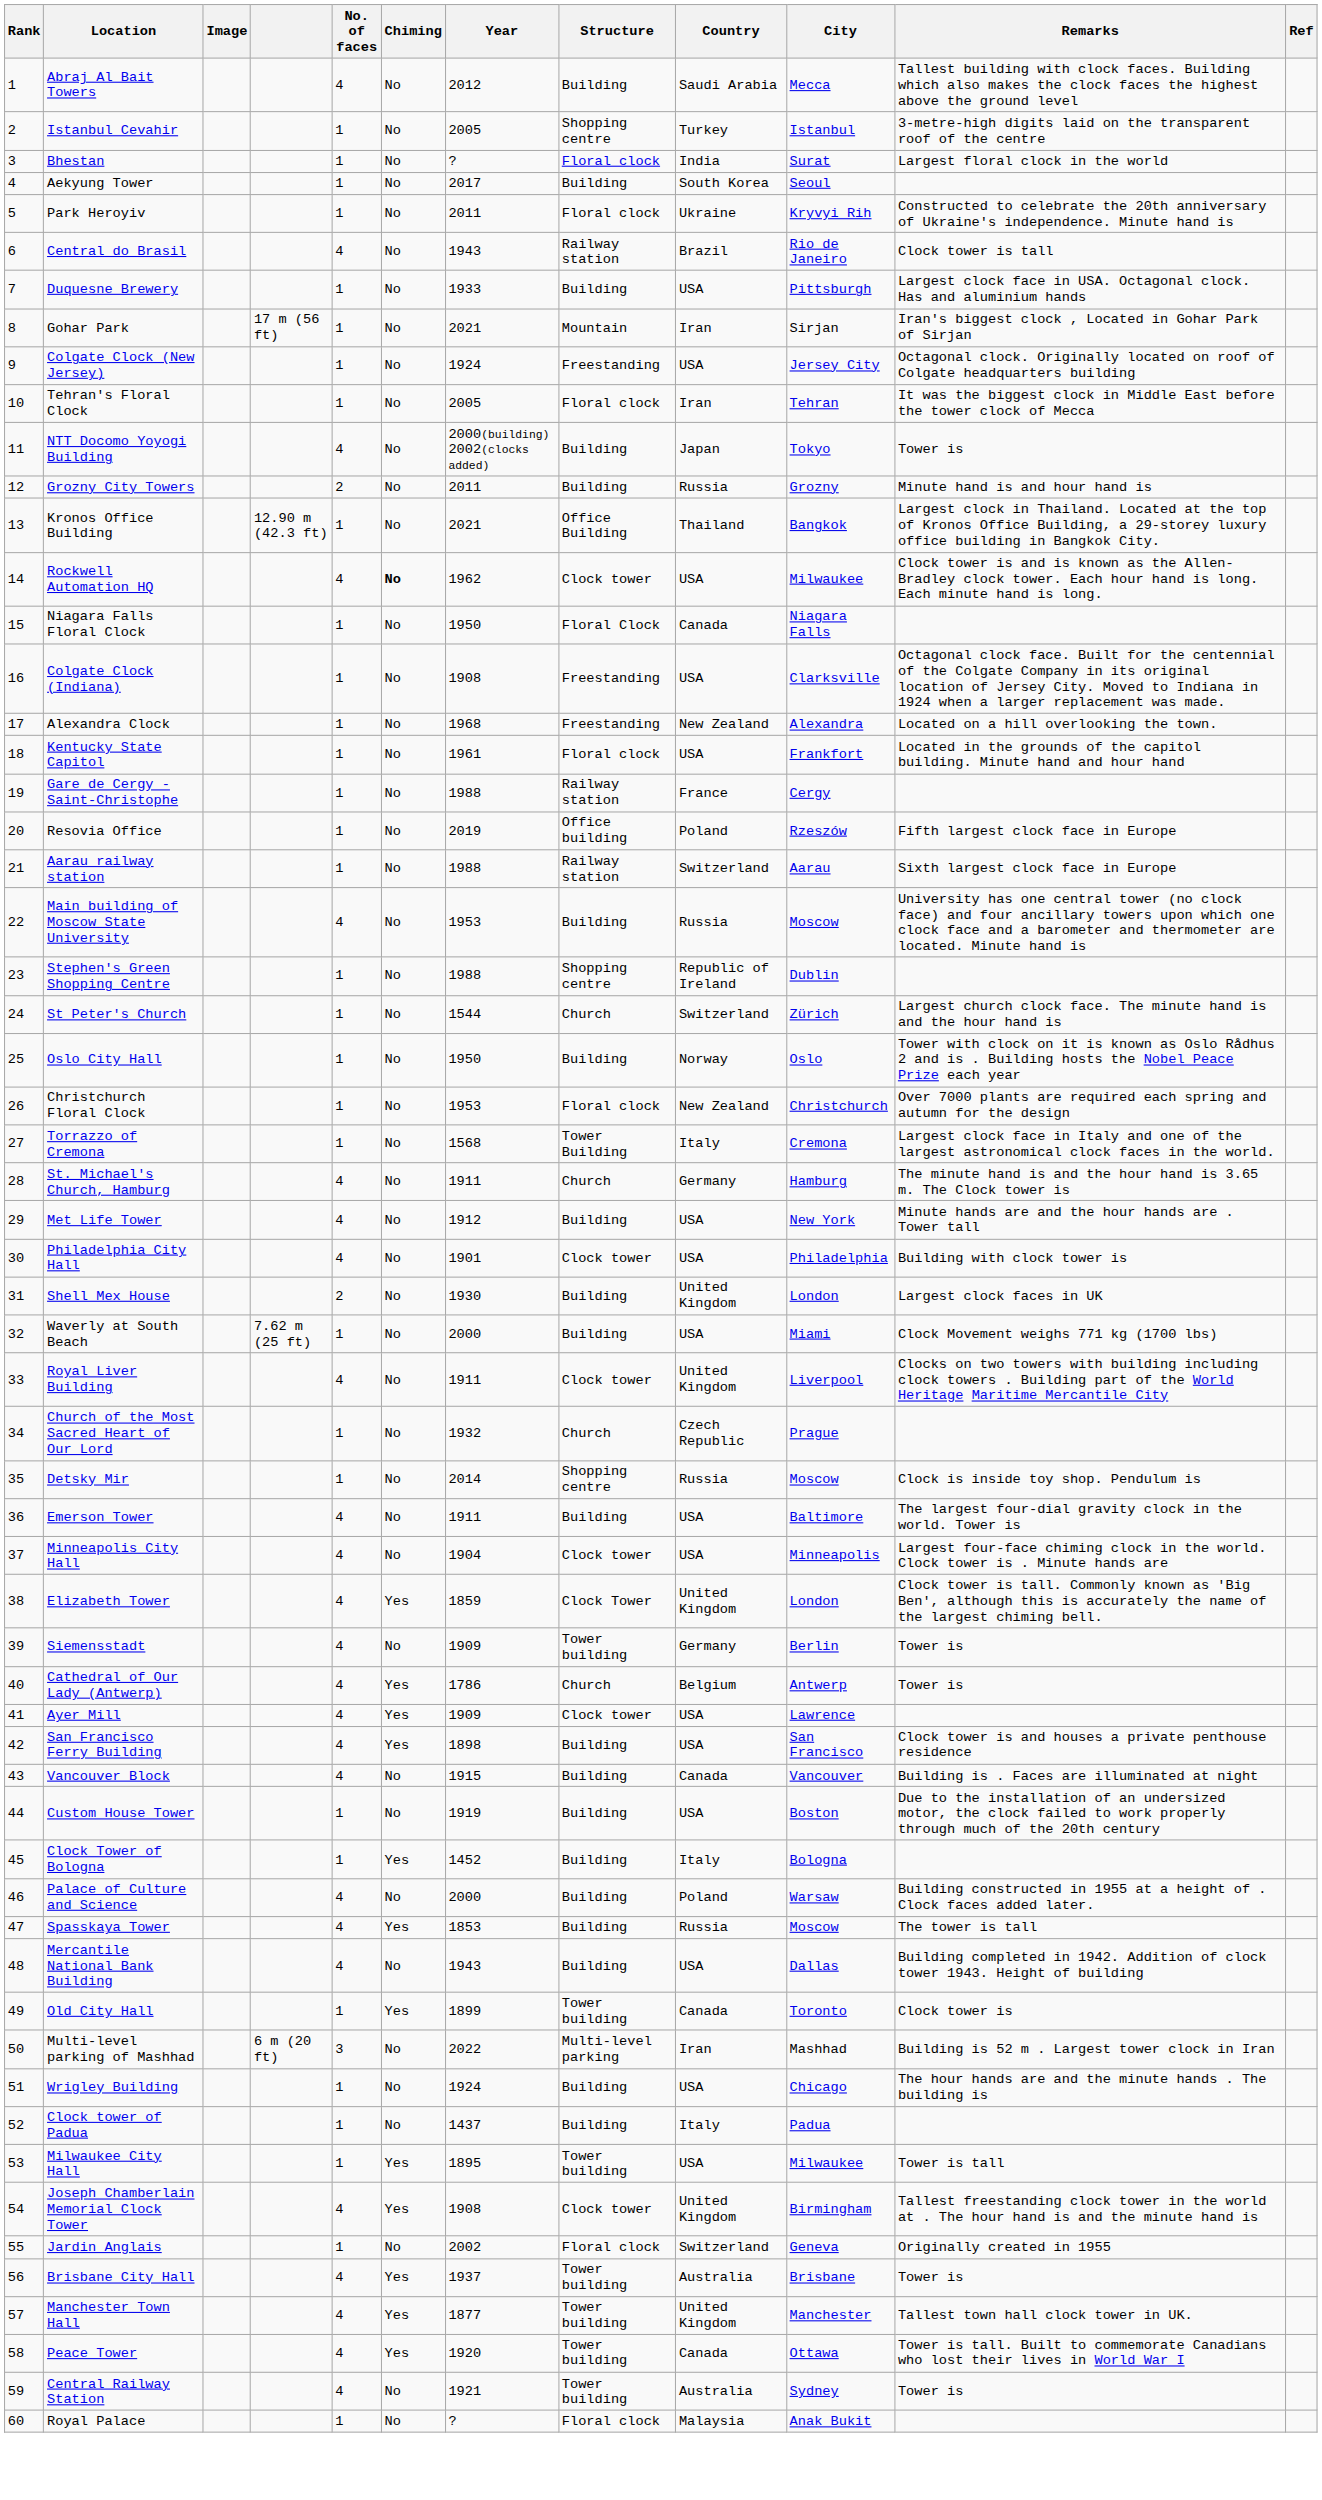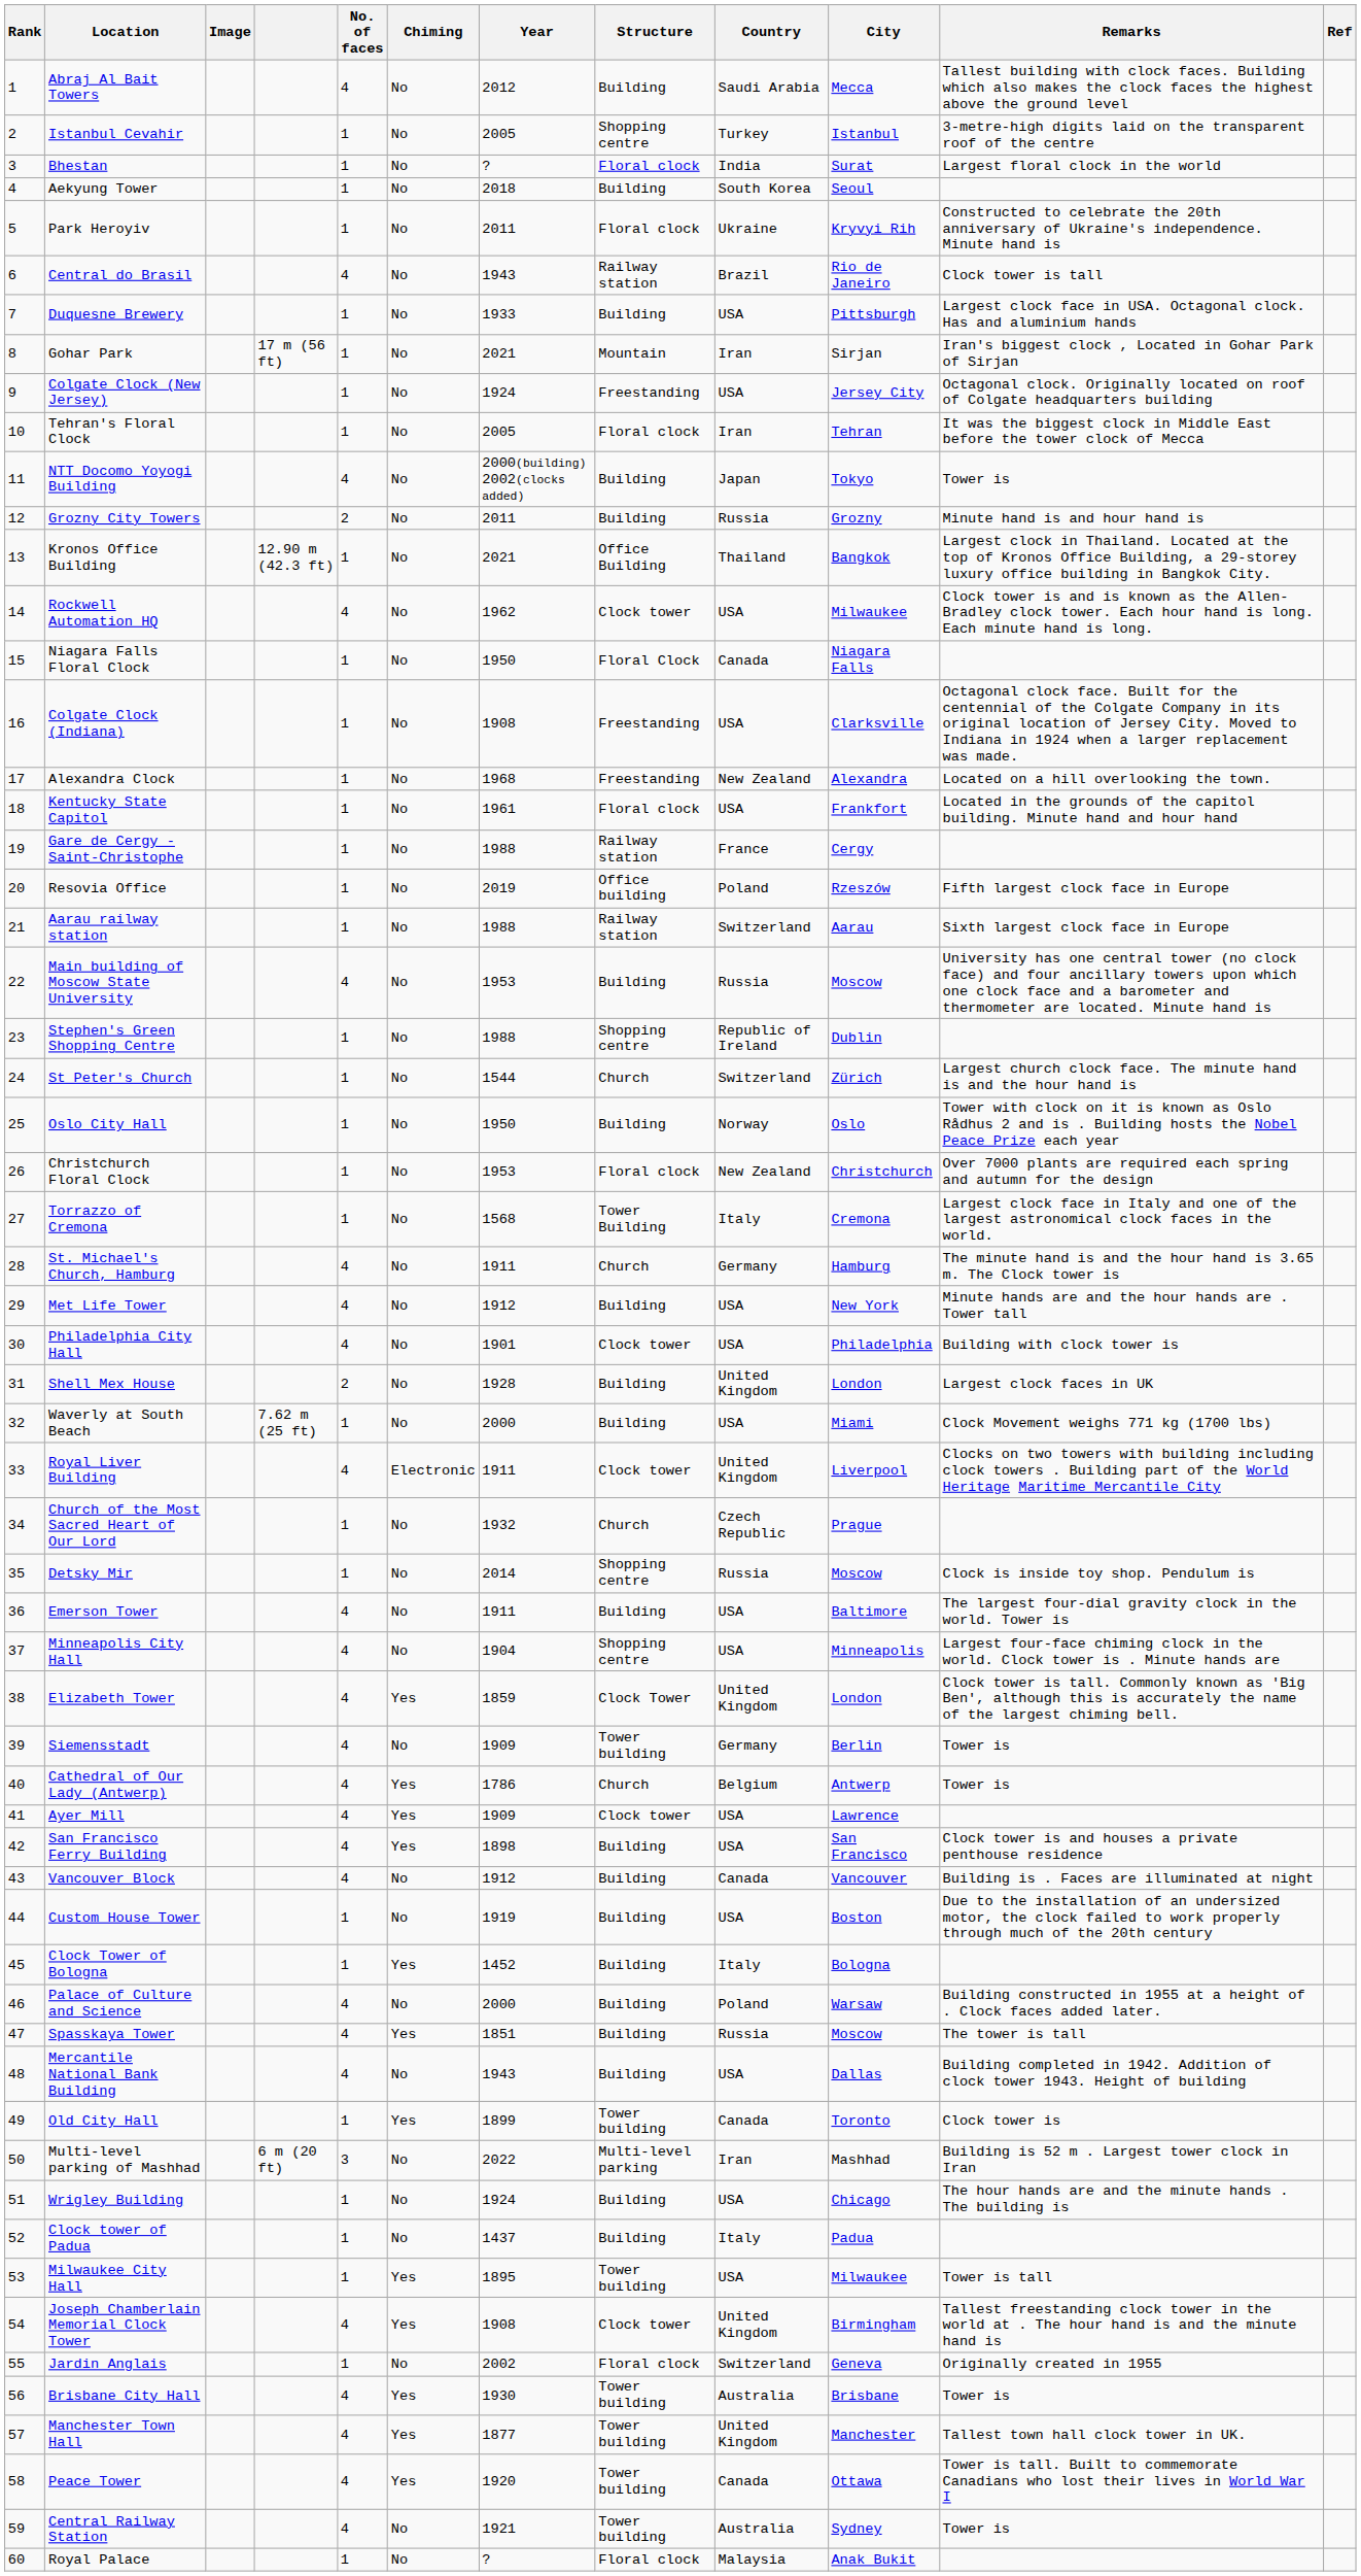Aekyung Tower | Year: 2017 -> 2018
Rockwell Automation HQ | Chiming: bold -> normal
Shell Mex House | Year: 1930 -> 1928
Royal Liver Building | Chiming: No -> Electronic
Minneapolis City Hall | Structure: Clock tower -> Shopping centre
Vancouver Block | Year: 1915 -> 1912
Spasskaya Tower | Year: 1853 -> 1851
Brisbane City Hall | Year: 1937 -> 1930
